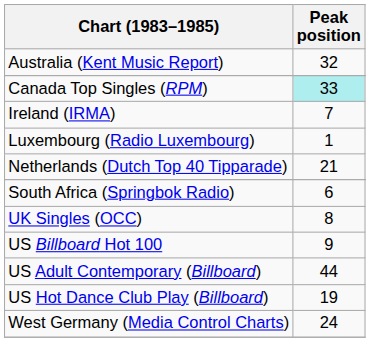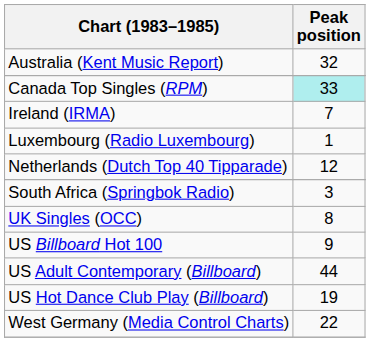Netherlands (Dutch Top 40 Tipparade) | Peak position: 21 -> 12
South Africa (Springbok Radio) | Peak position: 6 -> 3
West Germany (Media Control Charts) | Peak position: 24 -> 22
